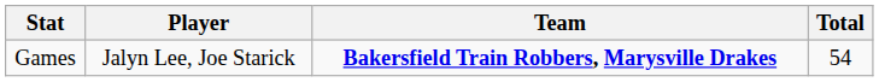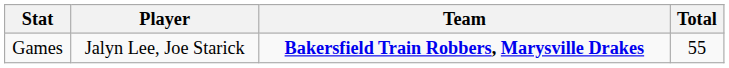Games | Total: 54 -> 55
